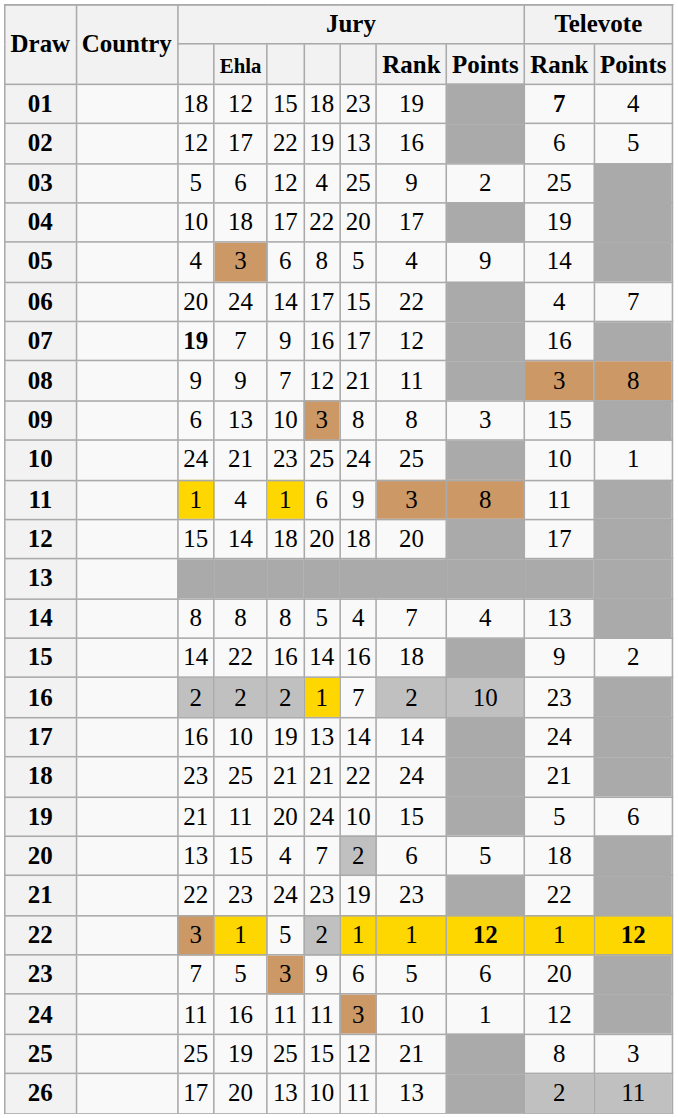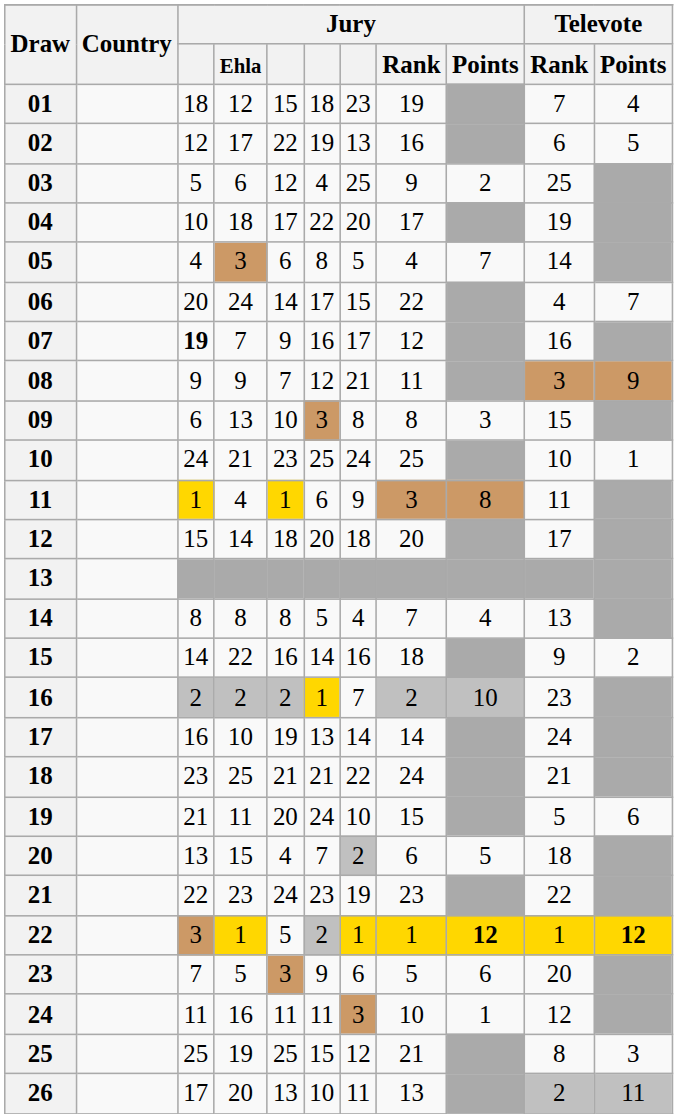01 | Televote / Rank: bold -> normal
05 | Jury / Points: 9 -> 7
08 | Televote / Points: 8 -> 9
